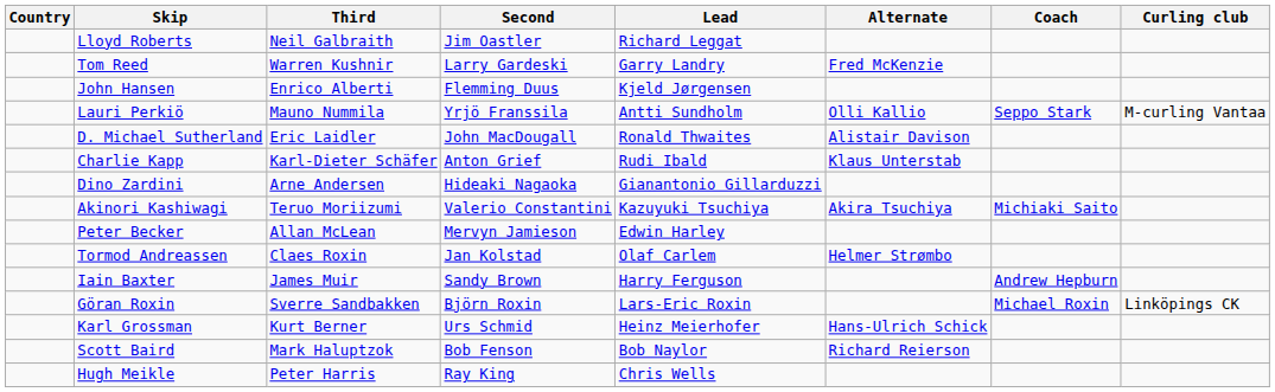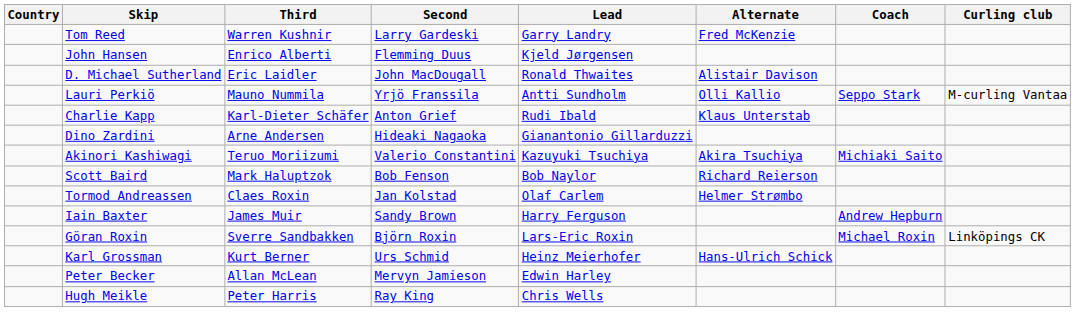- row: Lloyd Roberts | Neil Galbraith | Jim Oastler | Richard Leggat
rows swapped: D. Michael Sutherland <-> Lauri Perkiö
rows swapped: Peter Becker <-> Scott Baird
